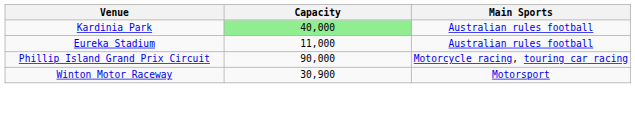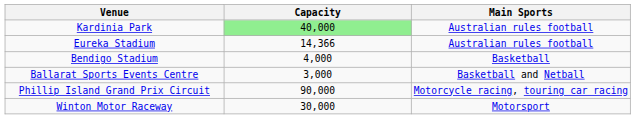Eureka Stadium | Capacity: 11,000 -> 14,366
+ row: Bendigo Stadium | 4,000 | Basketball
+ row: Ballarat Sports Events Centre | 3,000 | Basketball and Netball
Winton Motor Raceway | Capacity: 30,900 -> 30,000
